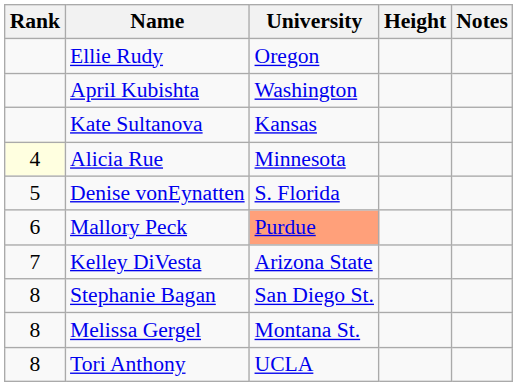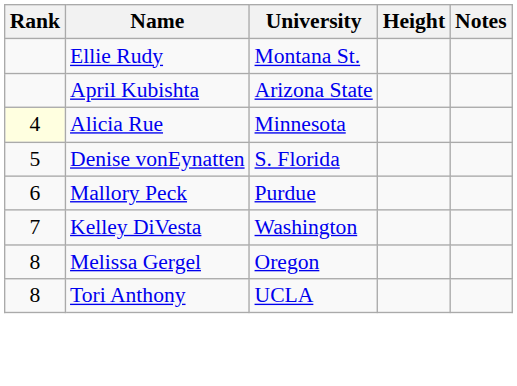Ellie Rudy | University: Oregon -> Montana St.
April Kubishta | University: Washington -> Arizona State
- row: Kate Sultanova | Kansas
Mallory Peck | University: lightsalmon background -> no background
Kelley DiVesta | University: Arizona State -> Washington
- row: 8 | Stephanie Bagan | San Diego St.
Melissa Gergel | University: Montana St. -> Oregon
